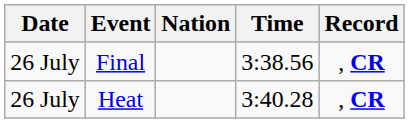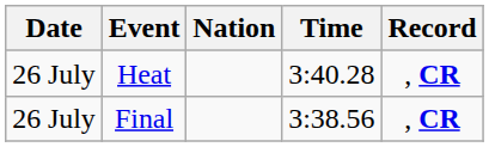rows swapped: Heat <-> Final
